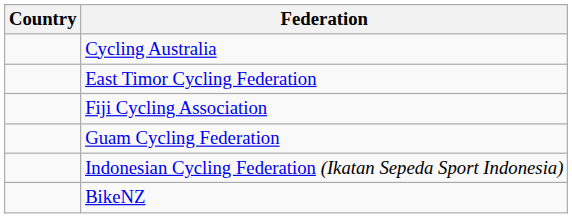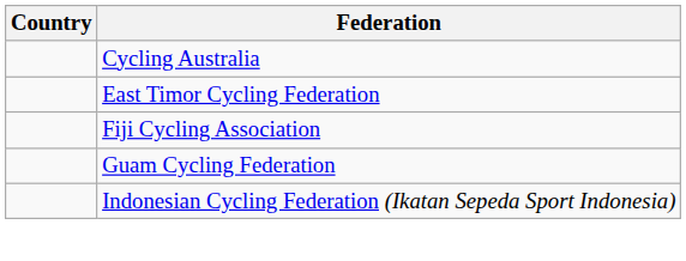- row: BikeNZ
